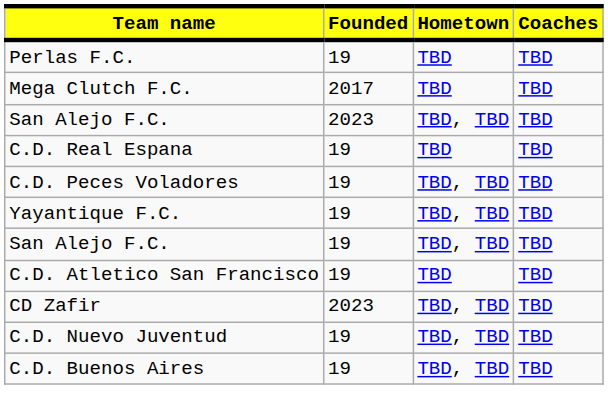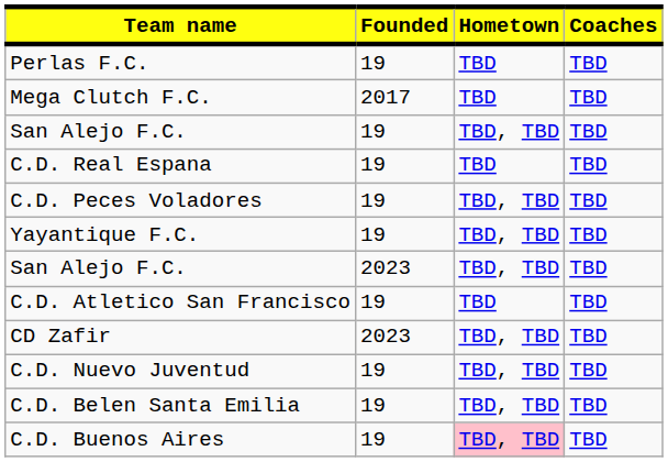rows swapped: San Alejo F.C. / 19 <-> San Alejo F.C. / 2023
+ row: C.D. Belen Santa Emilia | 19 | TBD, TBD | TBD
C.D. Buenos Aires | Hometown: no background -> pink background
